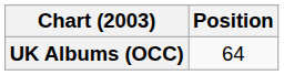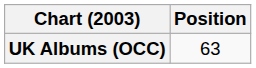UK Albums (OCC) | Position: 64 -> 63
